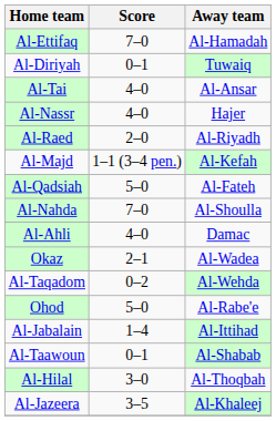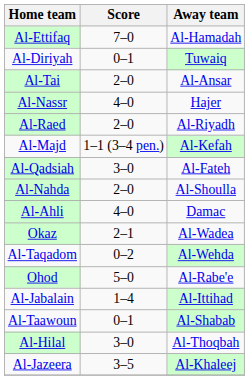Al-Tai | Score: 4–0 -> 2–0
Al-Qadsiah | Score: 5–0 -> 3–0
Al-Nahda | Score: 7–0 -> 2–0
